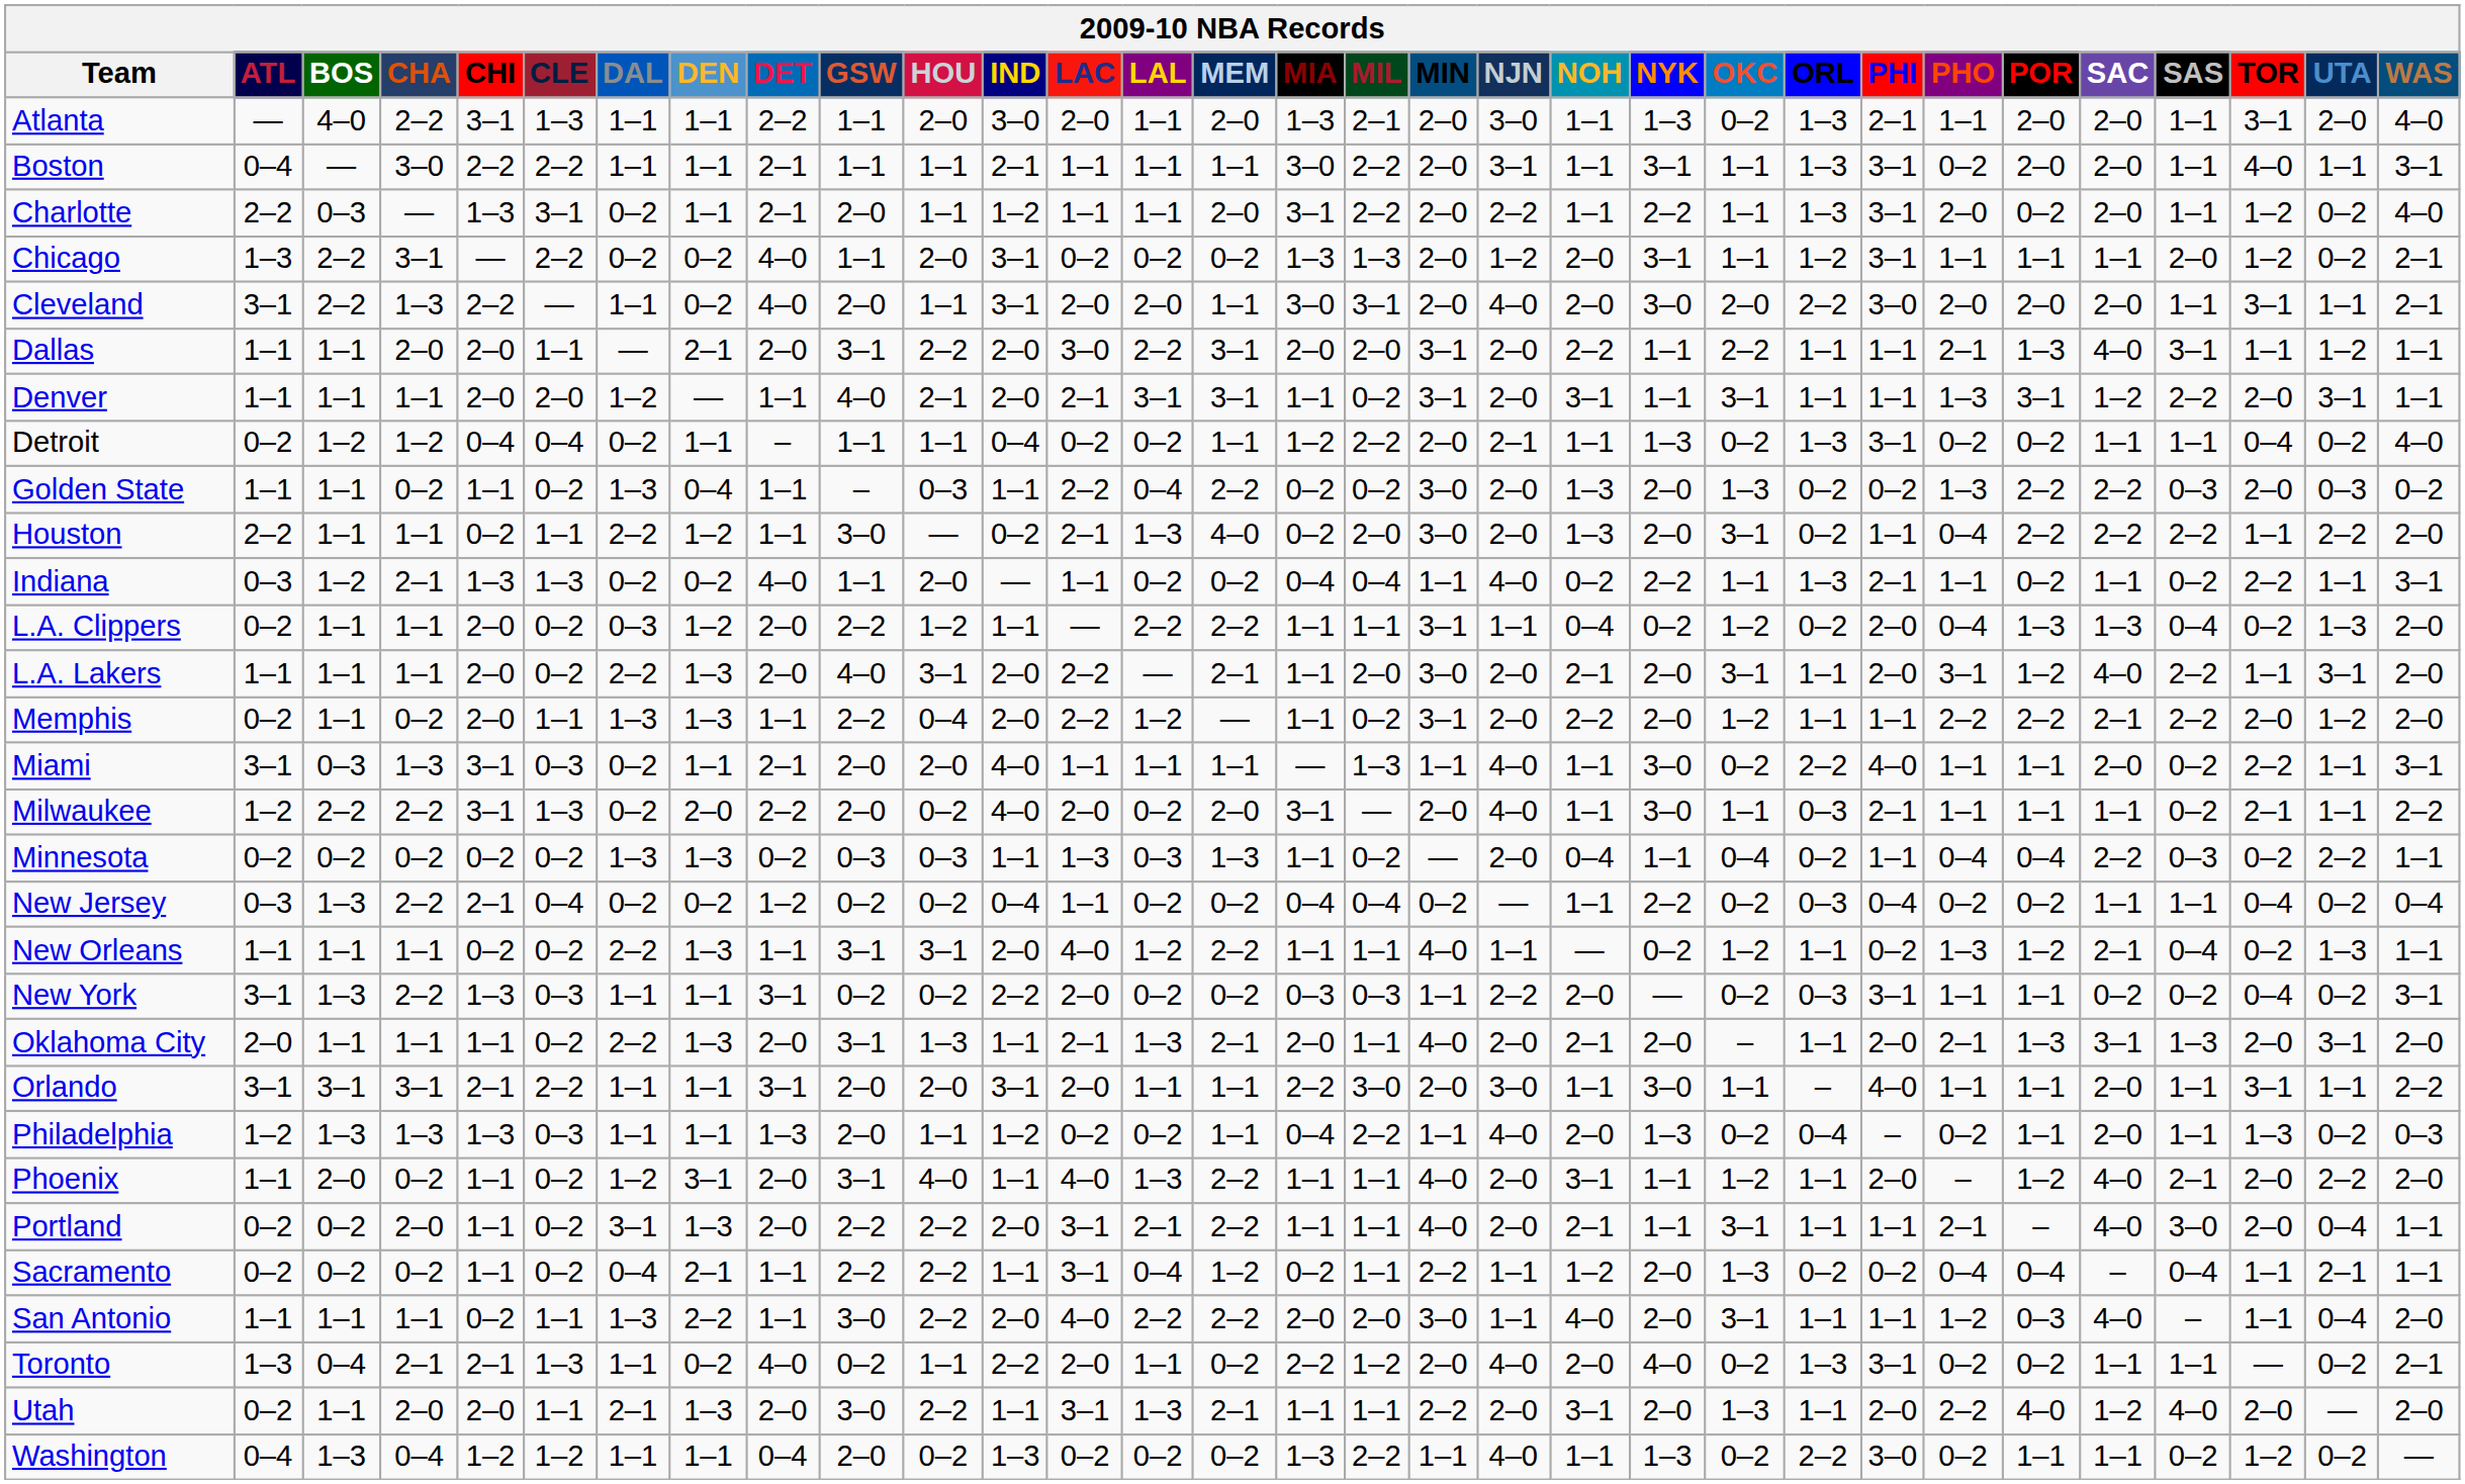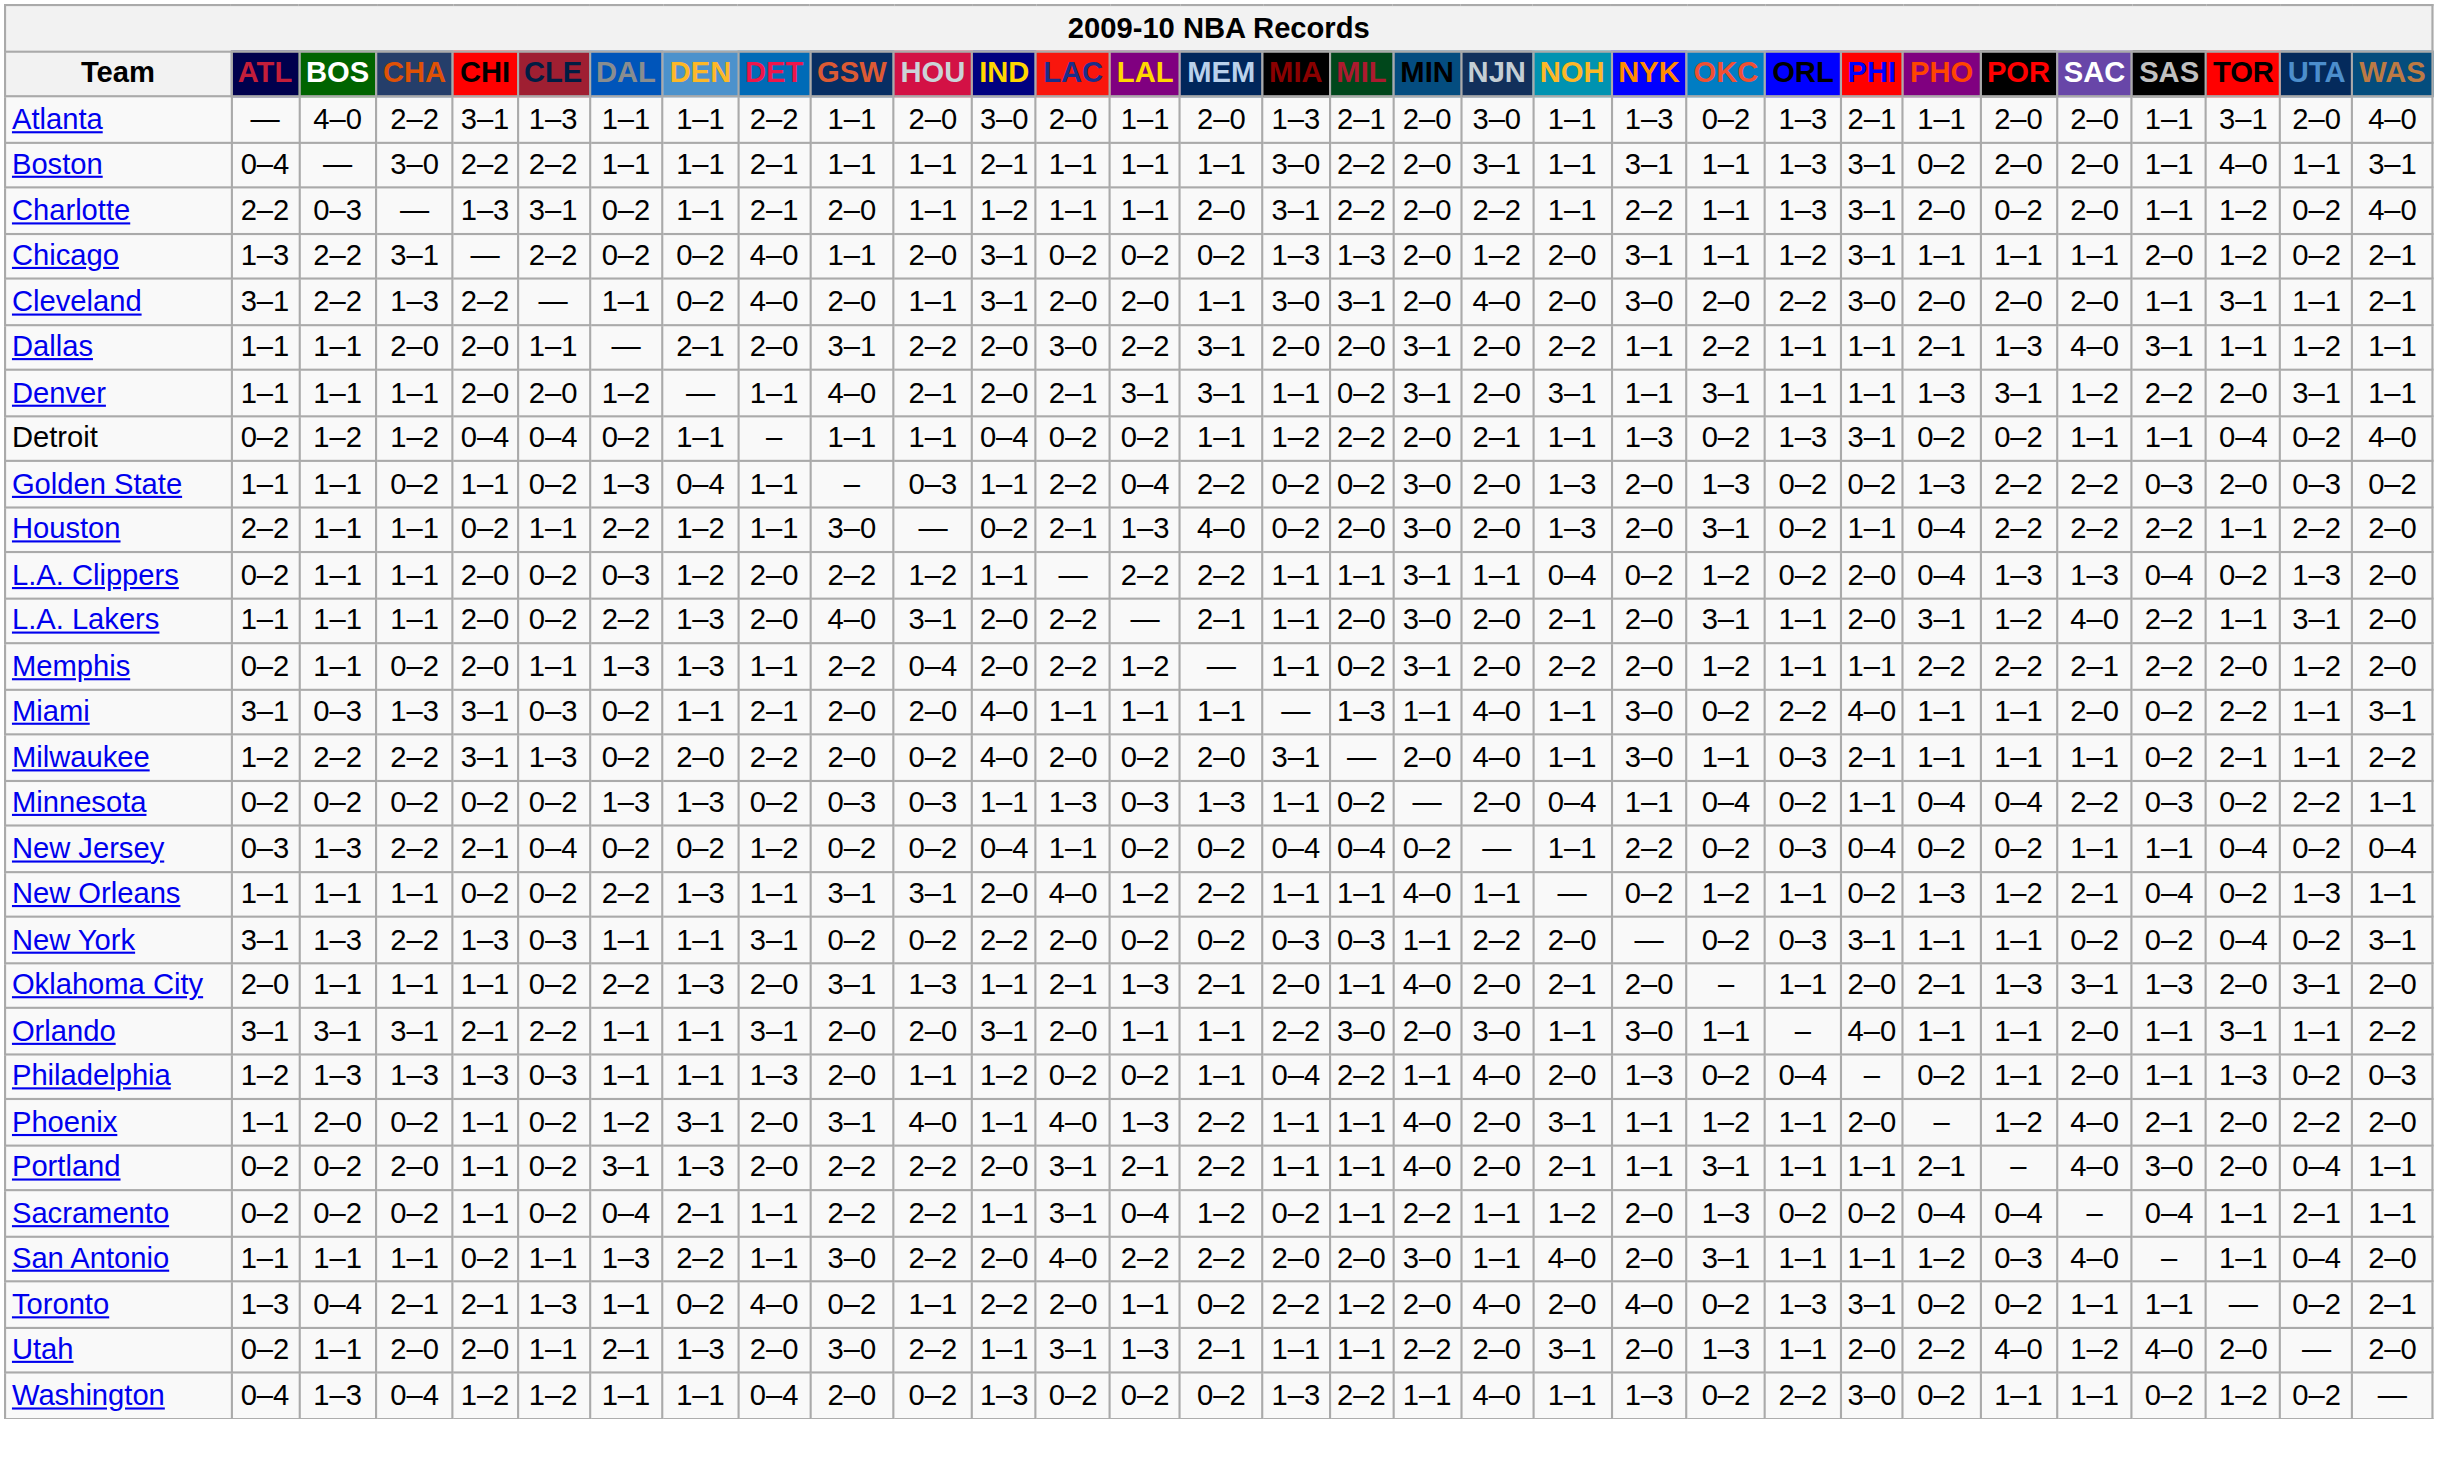- row: Indiana | 0–3 | 1–2 | 2–1 | 1–3 | 1–3 | 0–2 | 0–2 | 4–0 | 1–1 | 2–0 | — | 1–1 | 0–2 | 0–2 | 0–4 | 0–4 | 1–1 | 4–0 | 0–2 | 2–2 | 1–1 | 1–3 | 2–1 | 1–1 | 0–2 | 1–1 | 0–2 | 2–2 | 1–1 | 3–1
